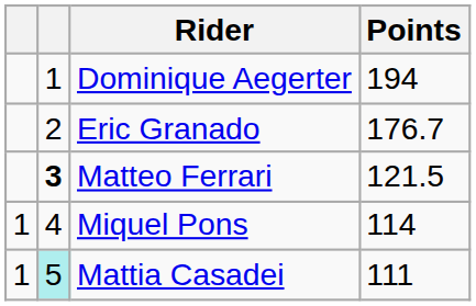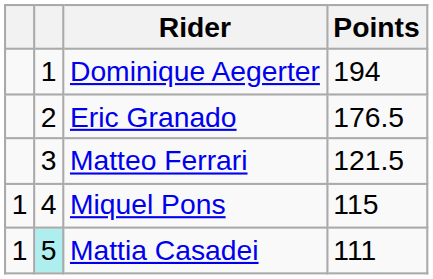Eric Granado | Points: 176.7 -> 176.5
Matteo Ferrari | column 2: bold -> normal
Miquel Pons | Points: 114 -> 115
